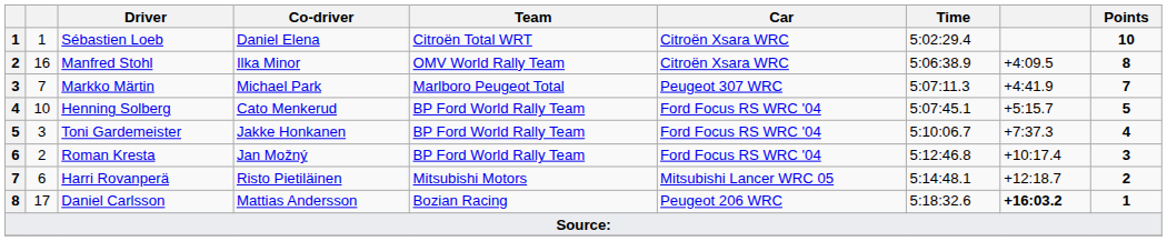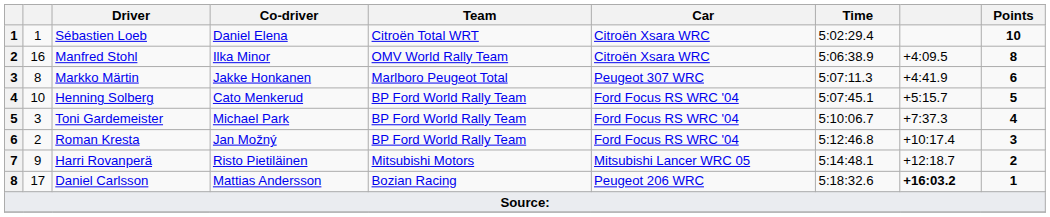Markko Märtin | column 2: 7 -> 8
Markko Märtin | Co-driver: Michael Park -> Jakke Honkanen
Markko Märtin | Points: 7 -> 6
Toni Gardemeister | Co-driver: Jakke Honkanen -> Michael Park
Harri Rovanperä | column 2: 6 -> 9
